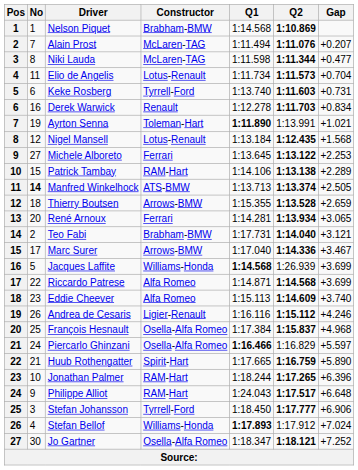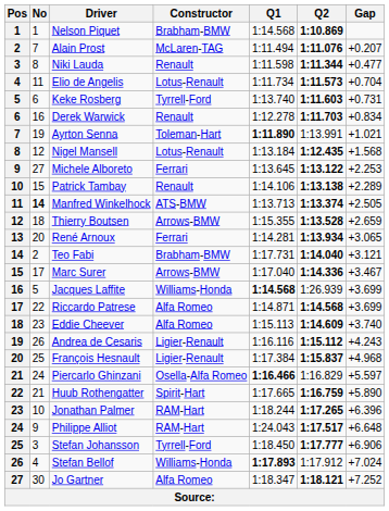Niki Lauda | Constructor: McLaren-TAG -> Renault
Patrick Tambay | Constructor: RAM-Hart -> Renault
Andrea de Cesaris | Gap: +4.246 -> +4.243
François Hesnault | Constructor: Osella-Alfa Romeo -> Ligier-Renault
Jo Gartner | Constructor: Osella-Alfa Romeo -> Alfa Romeo
